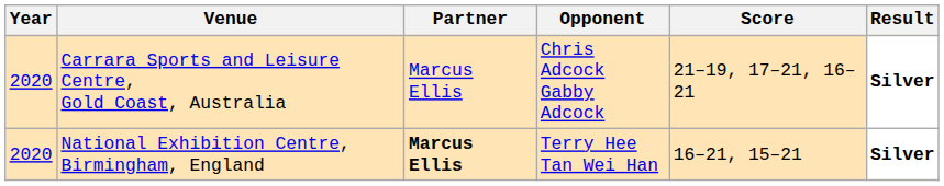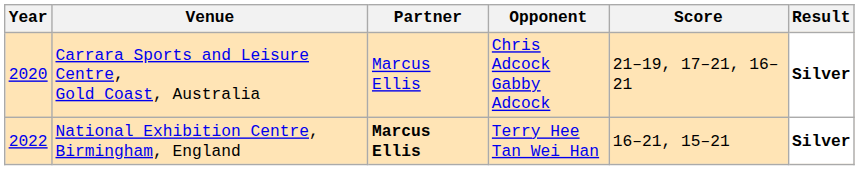National Exhibition Centre, Birmingham, England | Year: 2020 -> 2022
